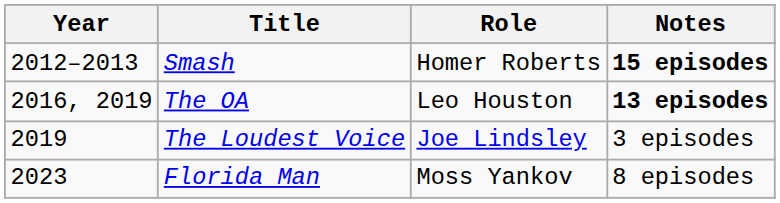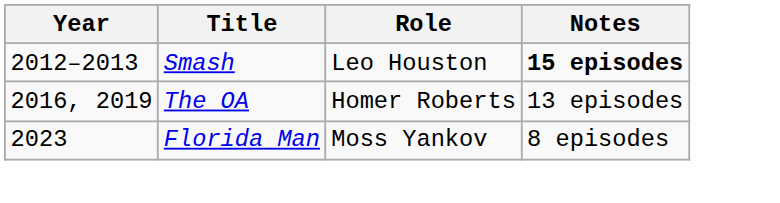Smash | Role: Homer Roberts -> Leo Houston
The OA | Role: Leo Houston -> Homer Roberts
The OA | Notes: bold -> normal
- row: 2019 | The Loudest Voice | Joe Lindsley | 3 episodes
